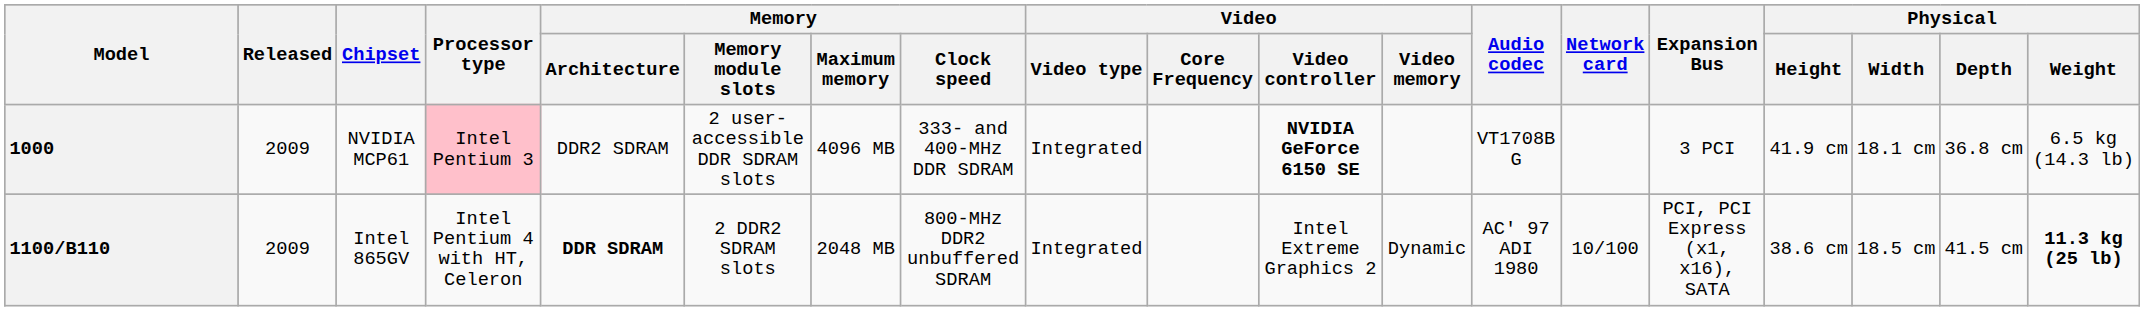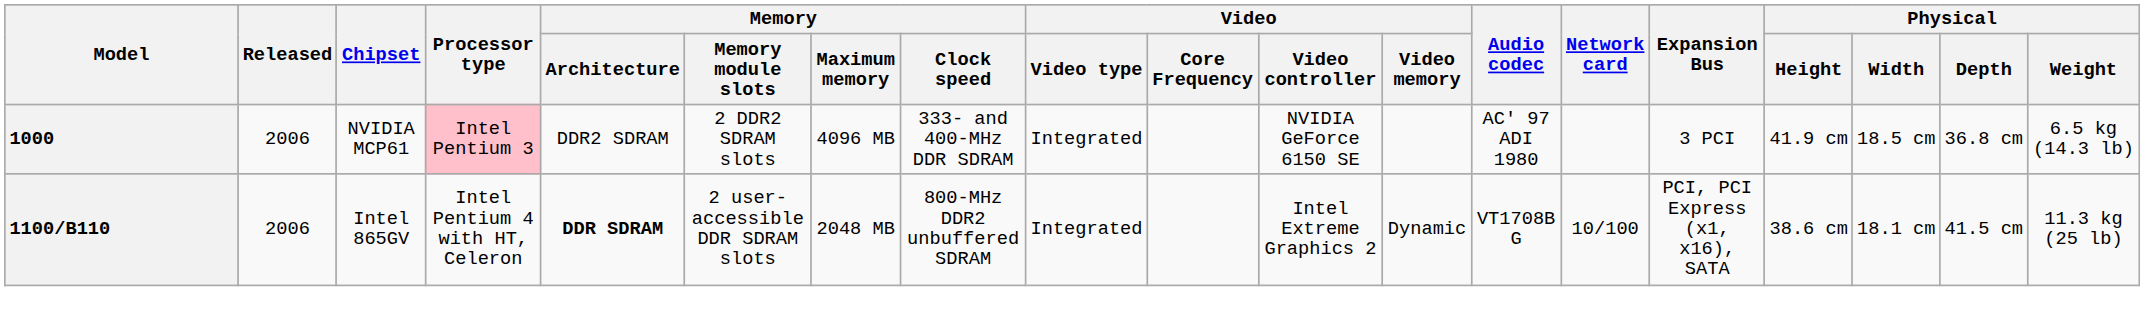1000 | Released: 2009 -> 2006
1000 | Memory / Memory module slots: 2 user-accessible DDR SDRAM slots -> 2 DDR2 SDRAM slots
1000 | Video / Video controller: bold -> normal
1000 | Audio codec: VT1708B G -> AC' 97 ADI 1980
1000 | Physical / Width: 18.1 cm -> 18.5 cm
1100/B110 | Released: 2009 -> 2006
1100/B110 | Memory / Memory module slots: 2 DDR2 SDRAM slots -> 2 user-accessible DDR SDRAM slots
1100/B110 | Audio codec: AC' 97 ADI 1980 -> VT1708B G
1100/B110 | Physical / Width: 18.5 cm -> 18.1 cm
1100/B110 | Physical / Weight: bold -> normal
